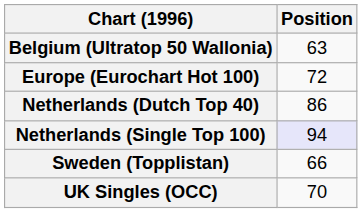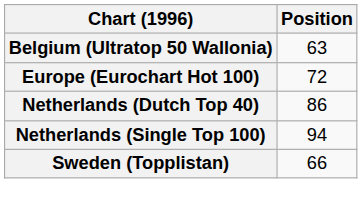Netherlands (Single Top 100) | Position: lavender background -> no background
- row: UK Singles (OCC) | 70
